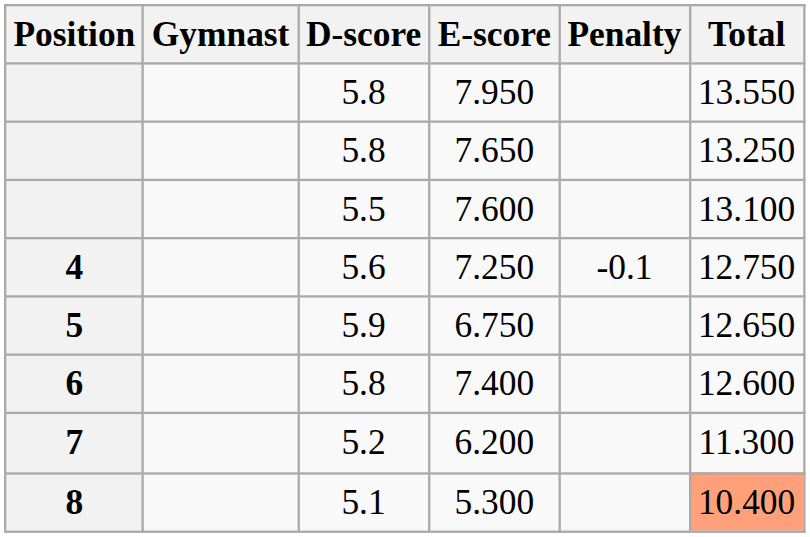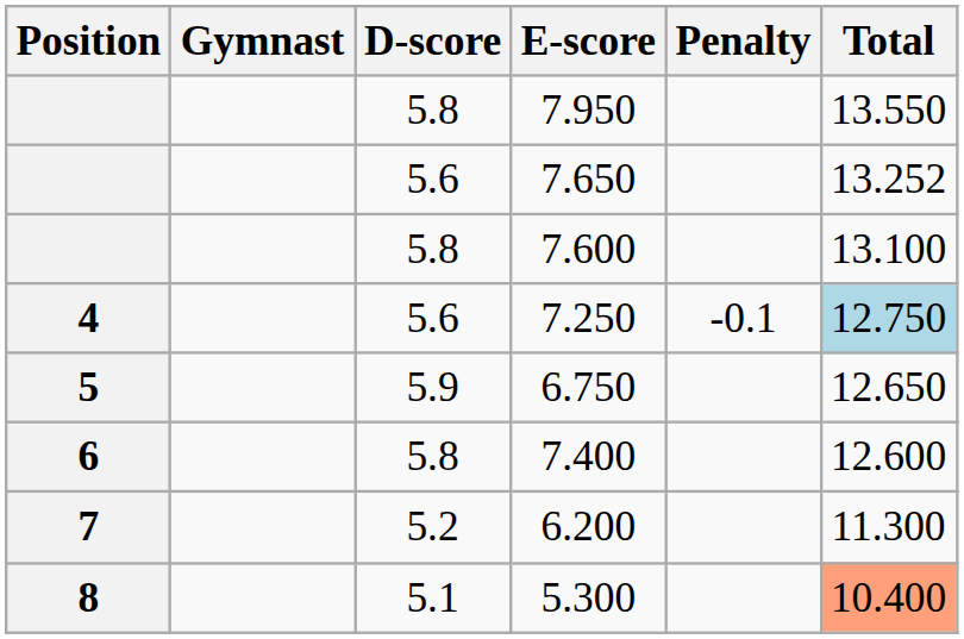7.650 | D-score: 5.8 -> 5.6
7.650 | Total: 13.250 -> 13.252
7.600 | D-score: 5.5 -> 5.8
7.250 | Total: no background -> lightblue background
